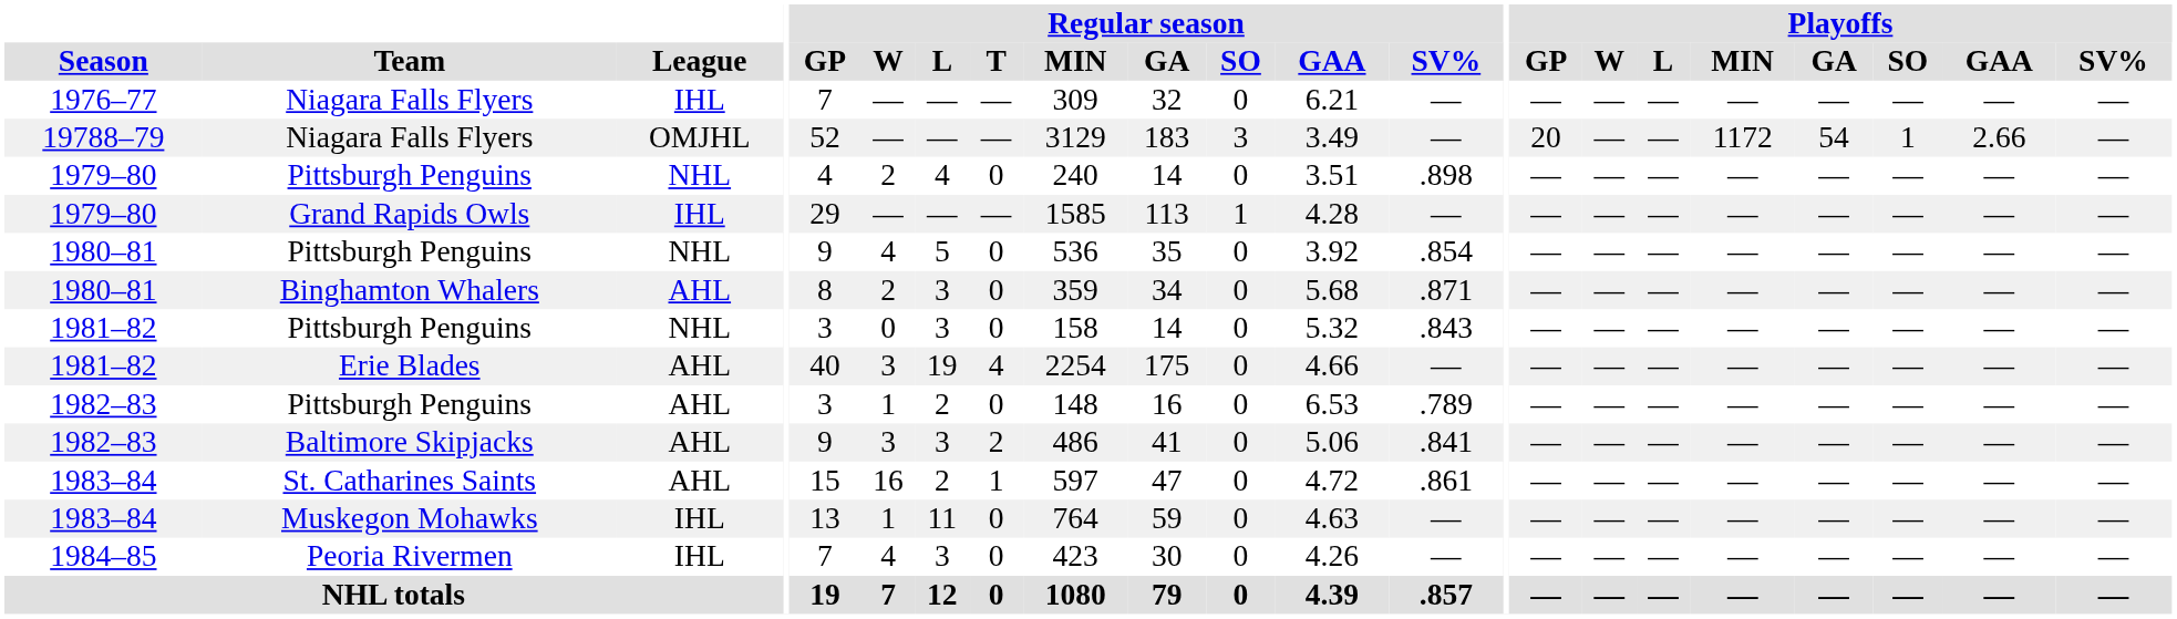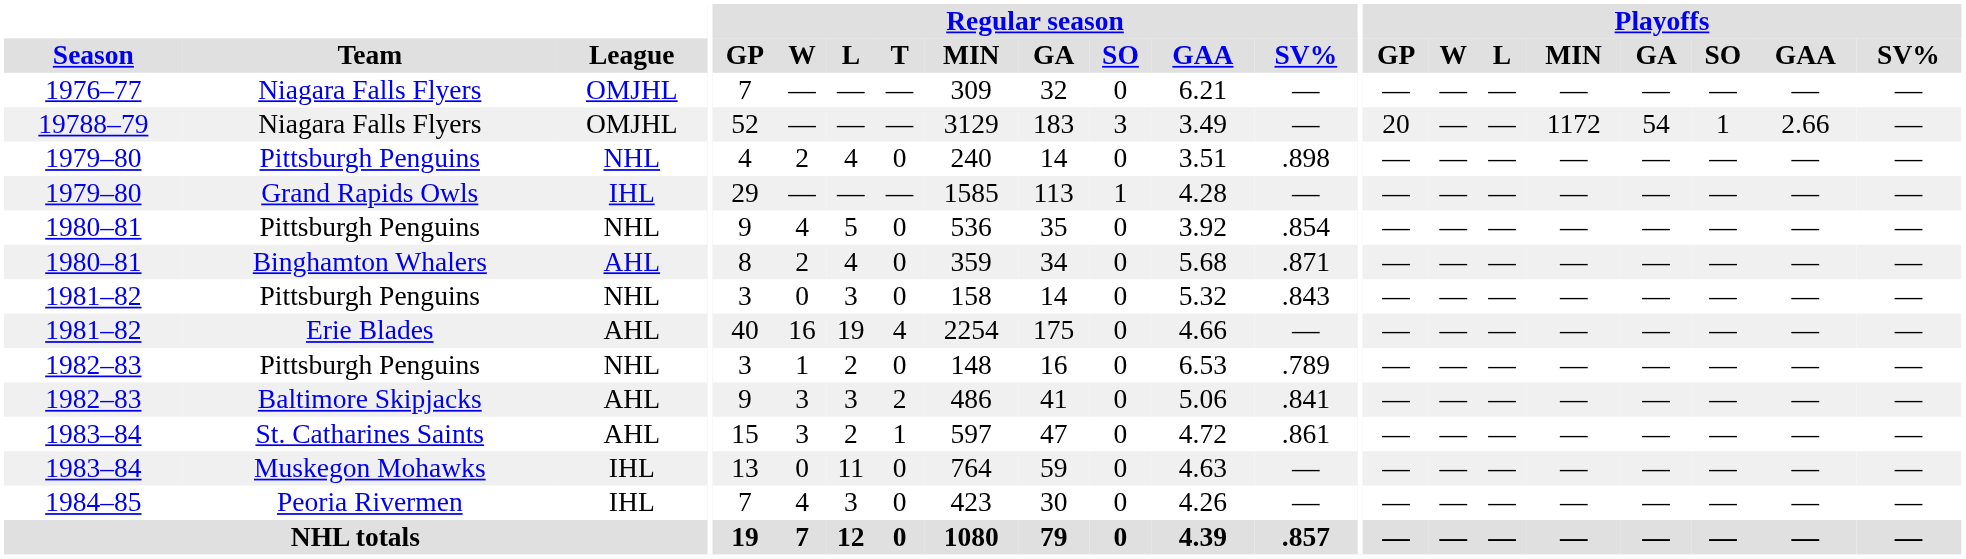1976–77 / Niagara Falls Flyers | League: IHL -> OMJHL
Binghamton Whalers | Regular season / L: 3 -> 4
Erie Blades | Regular season / W: 3 -> 16
1982–83 / Pittsburgh Penguins | League: AHL -> NHL
St. Catharines Saints | Regular season / W: 16 -> 3
Muskegon Mohawks | Regular season / W: 1 -> 0
